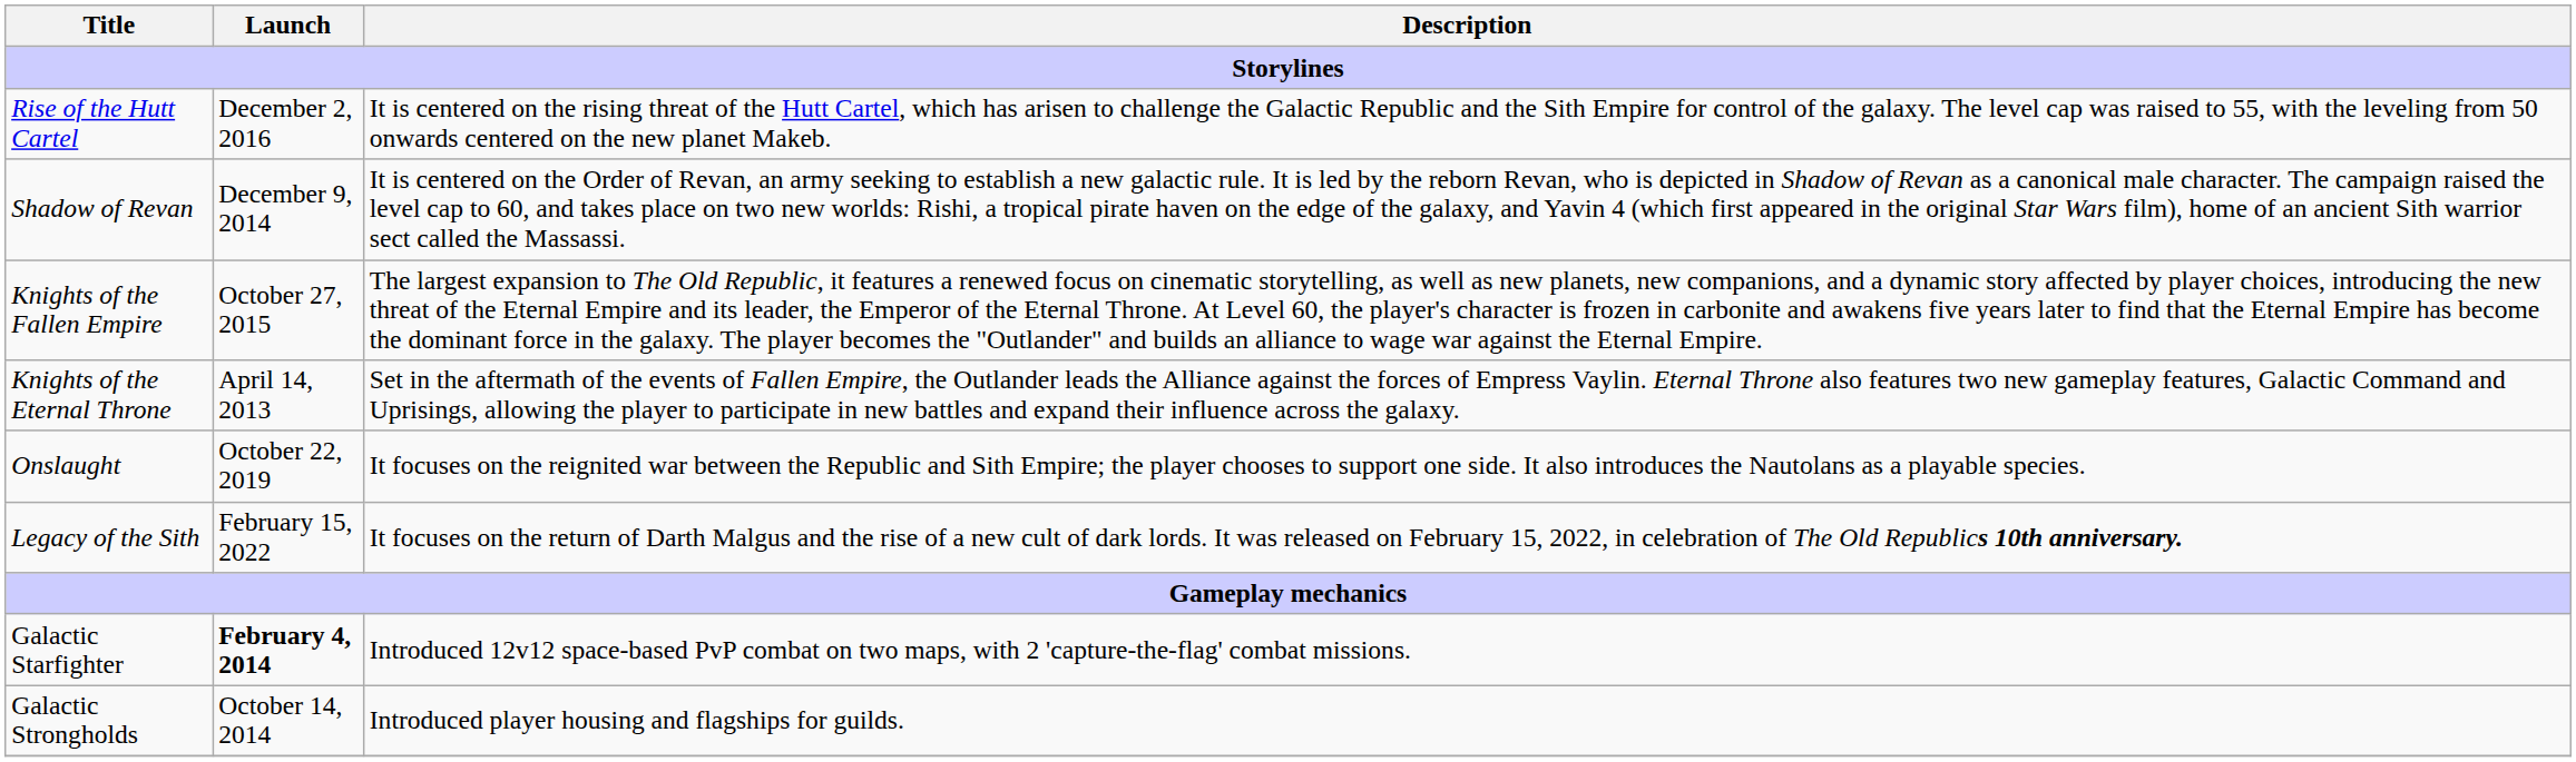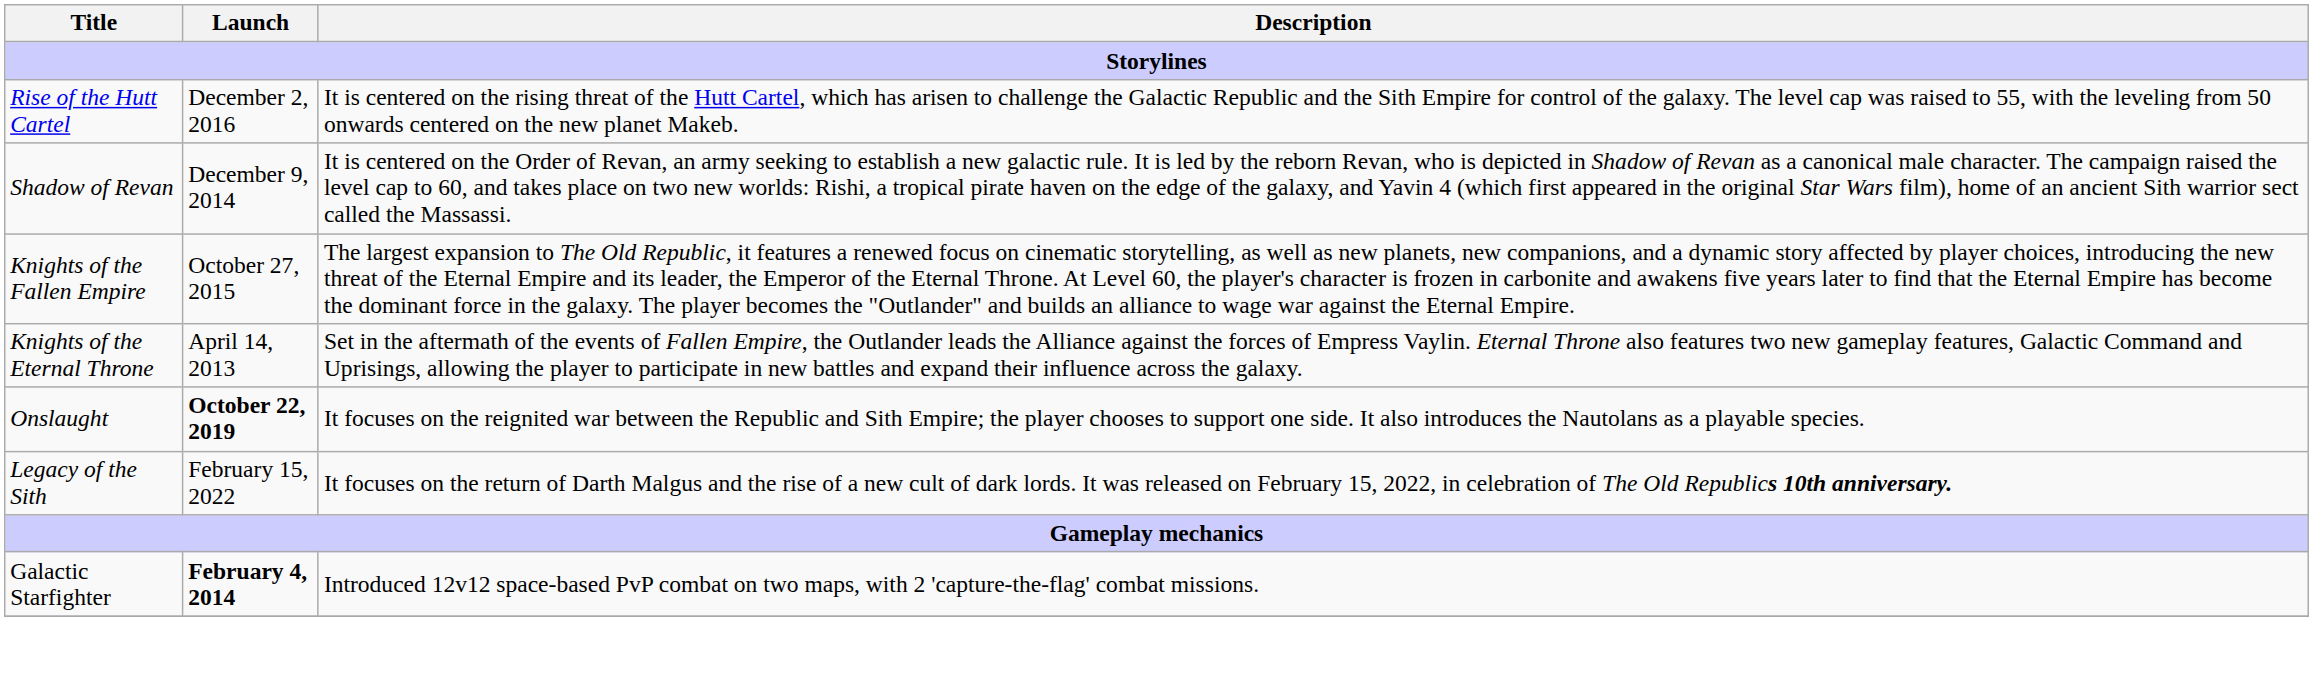Onslaught | Launch: normal -> bold
- row: Galactic Strongholds | October 14, 2014 | Introduced player housing and flagships for guilds.
